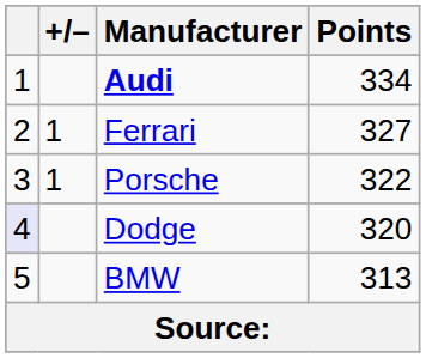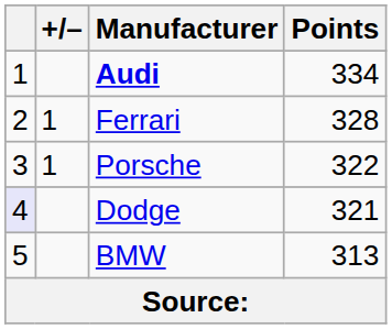Ferrari | Points: 327 -> 328
Dodge | Points: 320 -> 321
